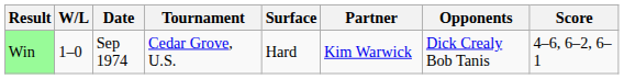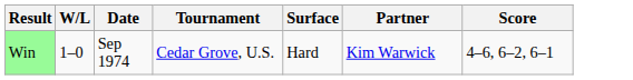- column: Opponents | Dick Crealy Bob Tanis
